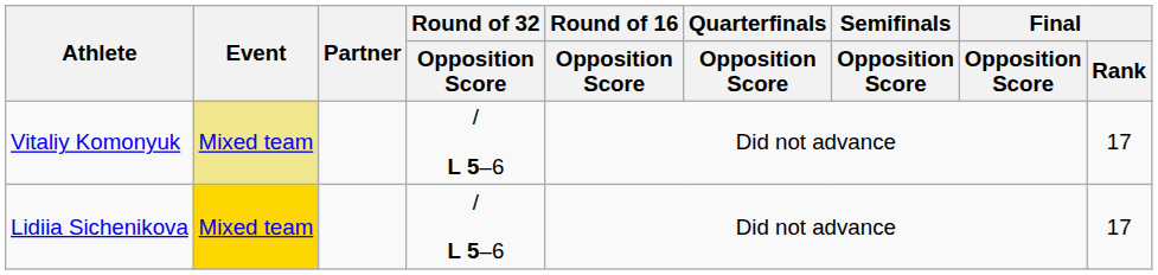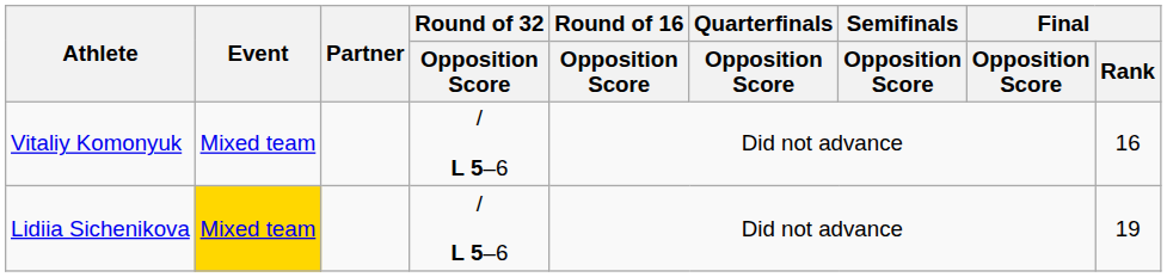Vitaliy Komonyuk | Event: khaki background -> no background
Vitaliy Komonyuk | Final / Rank: 17 -> 16
Lidiia Sichenikova | Final / Rank: 17 -> 19
